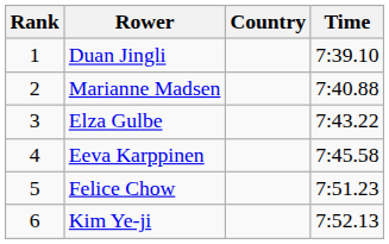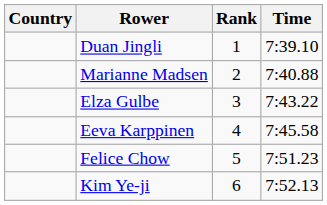columns swapped: Rank <-> Country
